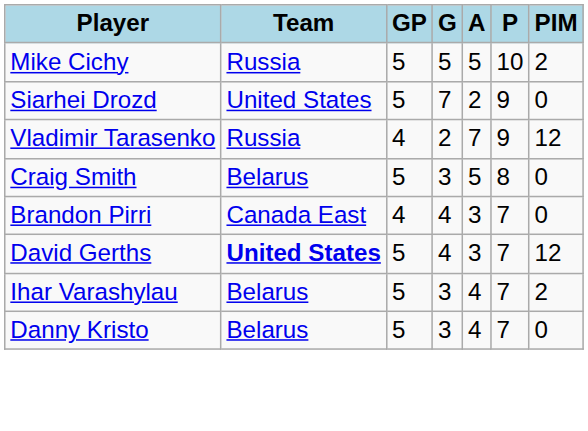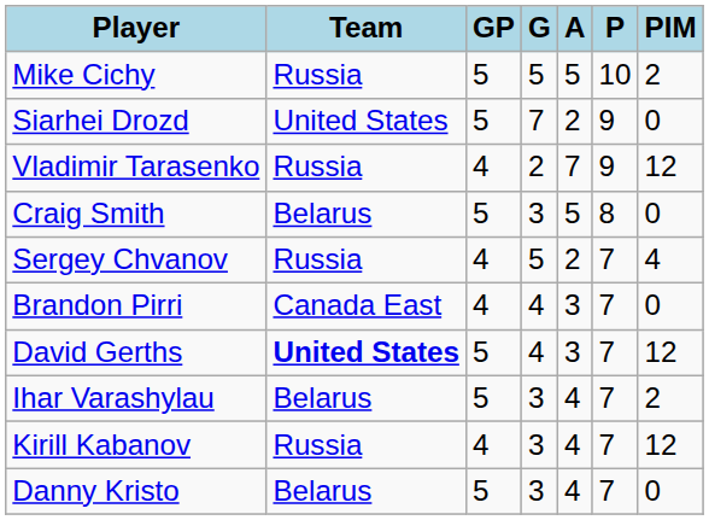+ row: Sergey Chvanov | Russia | 4 | 5 | 2 | 7 | 4
+ row: Kirill Kabanov | Russia | 4 | 3 | 4 | 7 | 12
